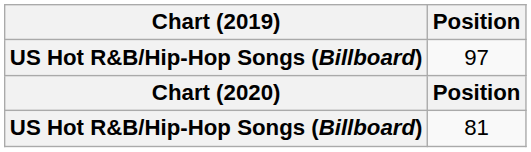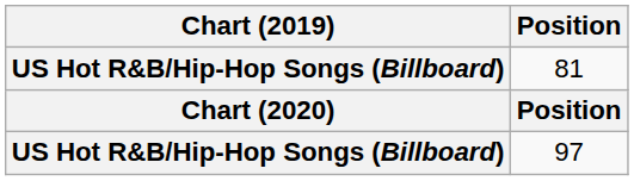rows swapped: 81 <-> 97
